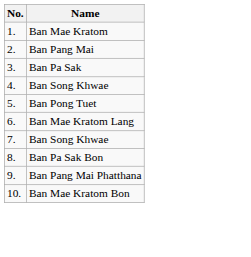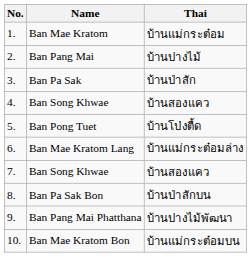+ column: Thai | บ้านแม่กระต๋อม | บ้านปางไม้ | บ้านป่าสัก | บ้านสองแคว | บ้านโป่งตื้ด | บ้านแม่กระต๋อมล่าง | บ้านสองแคว | บ้านป่าสักบน | บ้านปางไม้พัฒนา | บ้านแม่กระต๋อมบน
